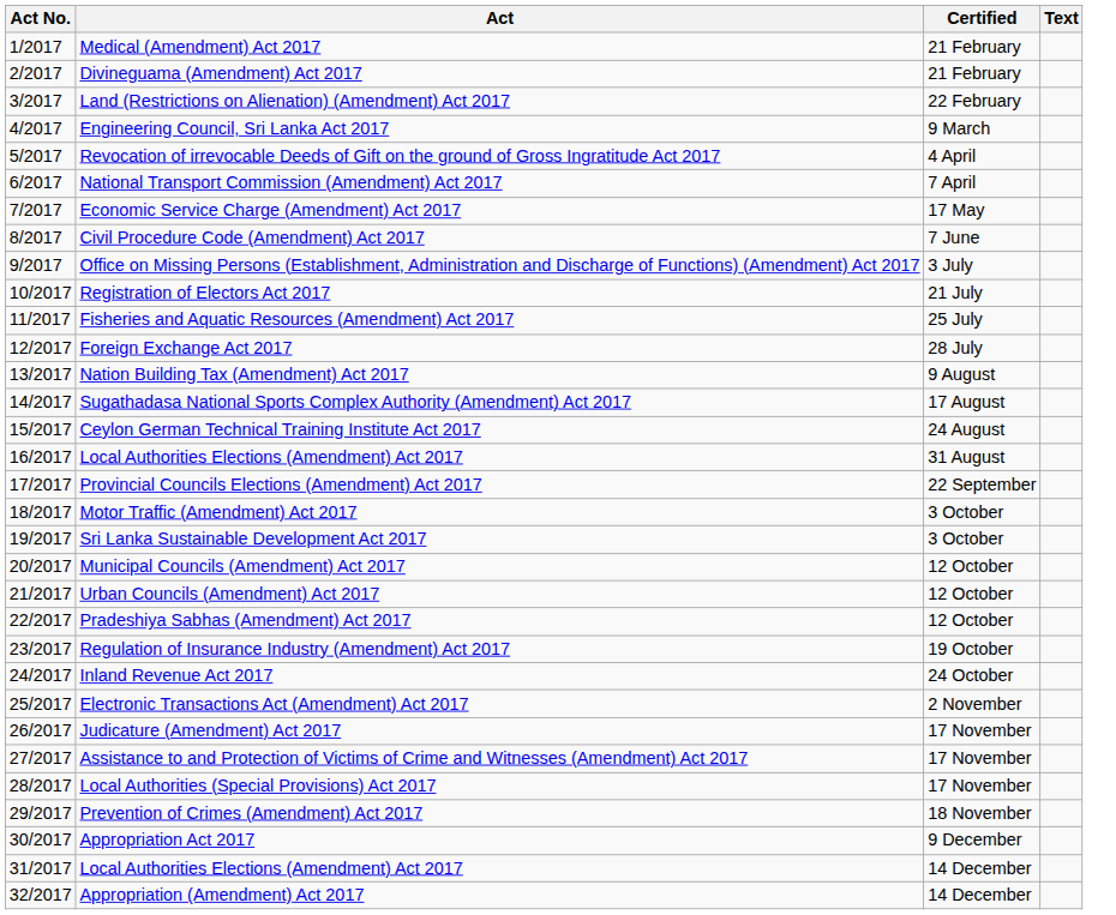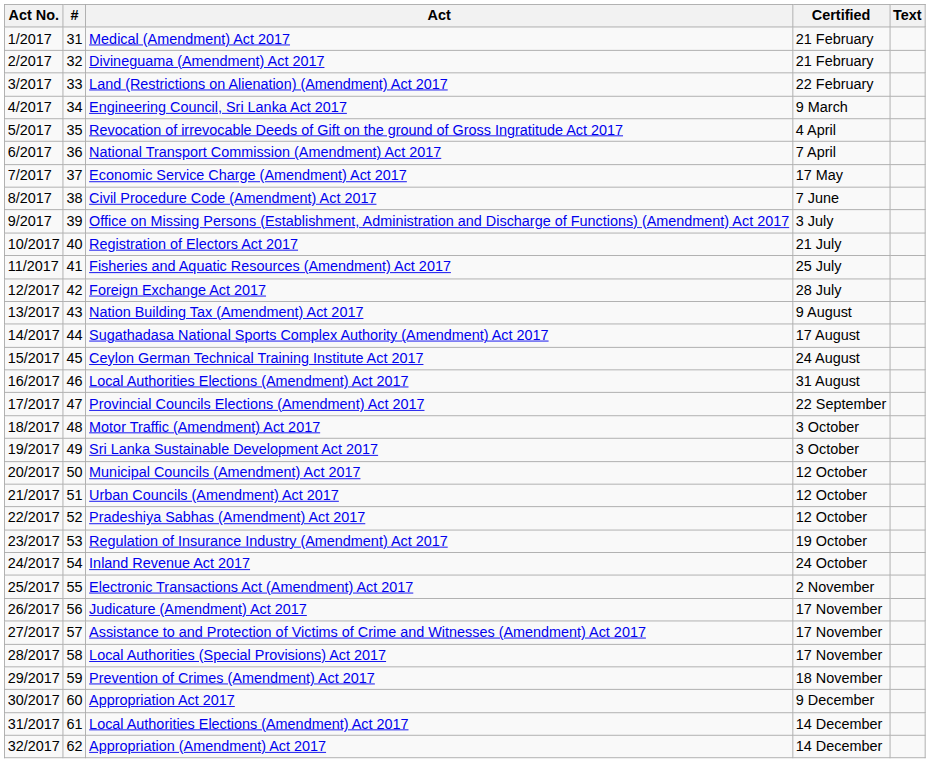+ column: # | 31 | 32 | 33 | 34 | 35 | 36 | 37 | 38 | 39 | 40 | 41 | 42 | 43 | 44 | 45 | 46 | 47 | 48 | 49 | 50 | 51 | 52 | 53 | 54 | 55 | 56 | 57 | 58 | 59 | 60 | 61 | 62
